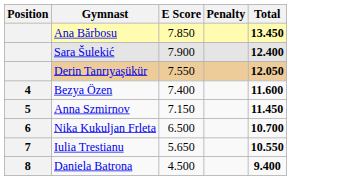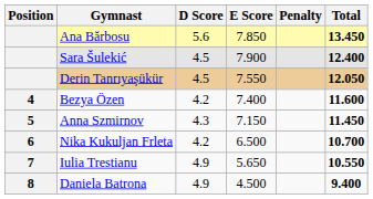+ column: D Score | 5.6 | 4.5 | 4.5 | 4.2 | 4.3 | 4.2 | 4.9 | 4.9
